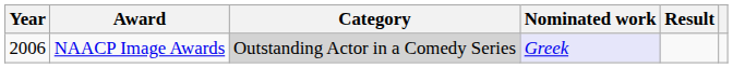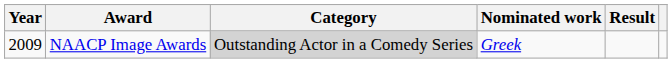NAACP Image Awards | Year: 2006 -> 2009
NAACP Image Awards | Nominated work: lavender background -> no background
